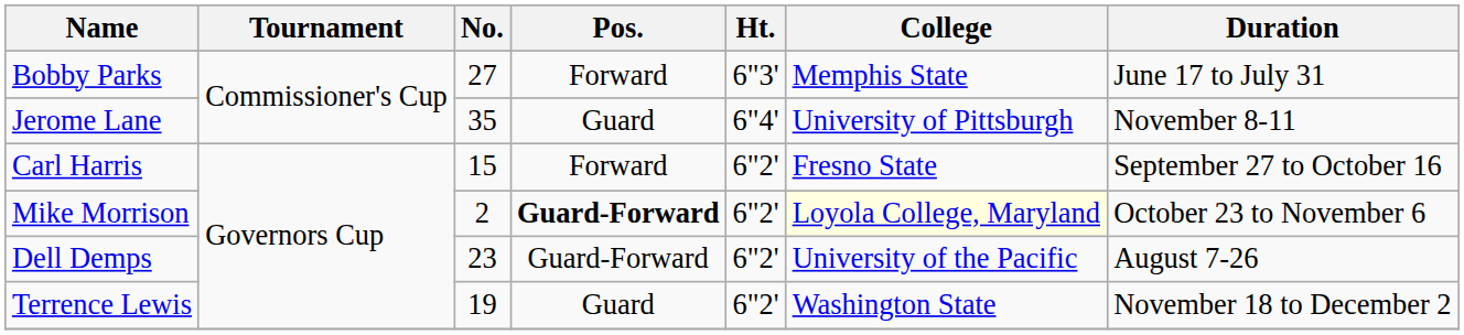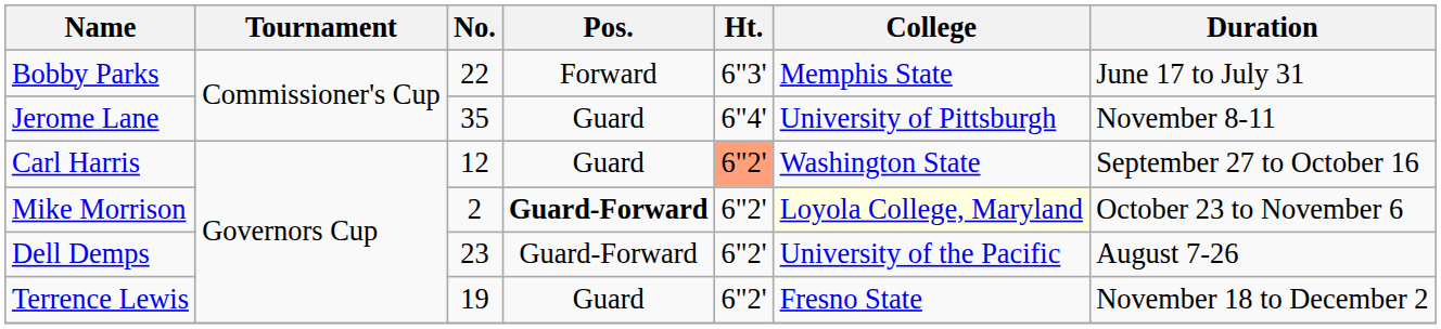Bobby Parks | No.: 27 -> 22
Carl Harris | No.: 15 -> 12
Carl Harris | Pos.: Forward -> Guard
Carl Harris | Ht.: no background -> lightsalmon background
Carl Harris | College: Fresno State -> Washington State
Terrence Lewis | College: Washington State -> Fresno State
